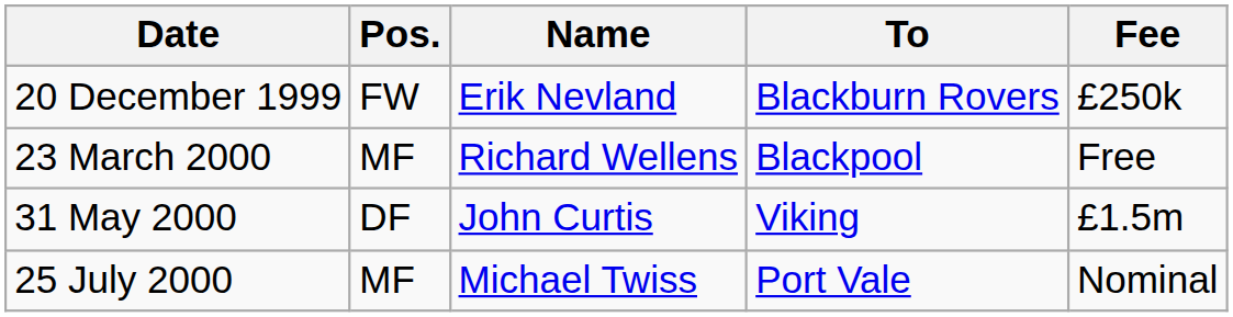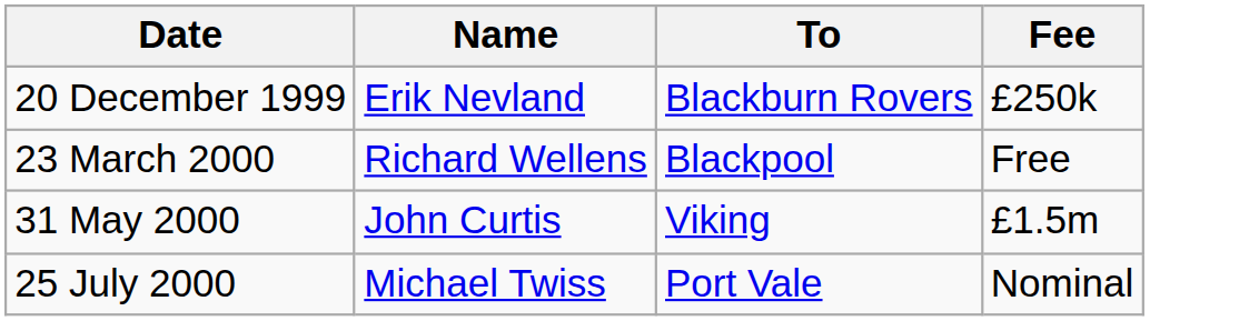- column: Pos. | FW | MF | DF | MF
